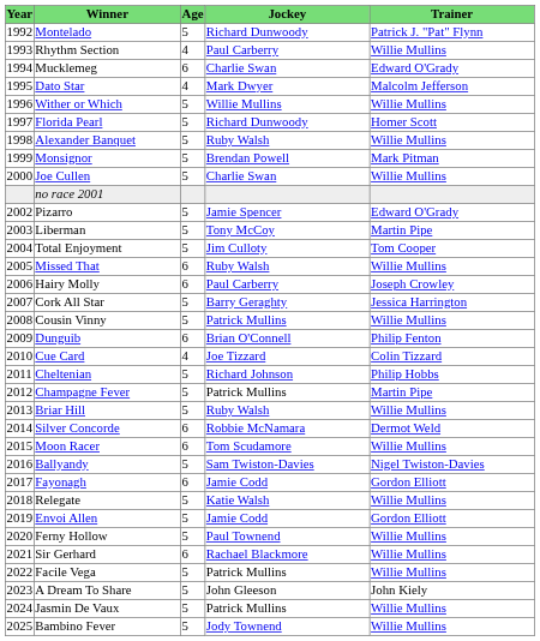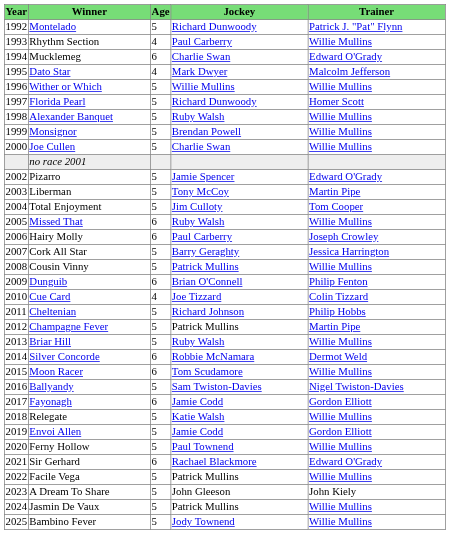Monsignor | Trainer: Mark Pitman -> Willie Mullins
Sir Gerhard | Trainer: Willie Mullins -> Edward O'Grady
